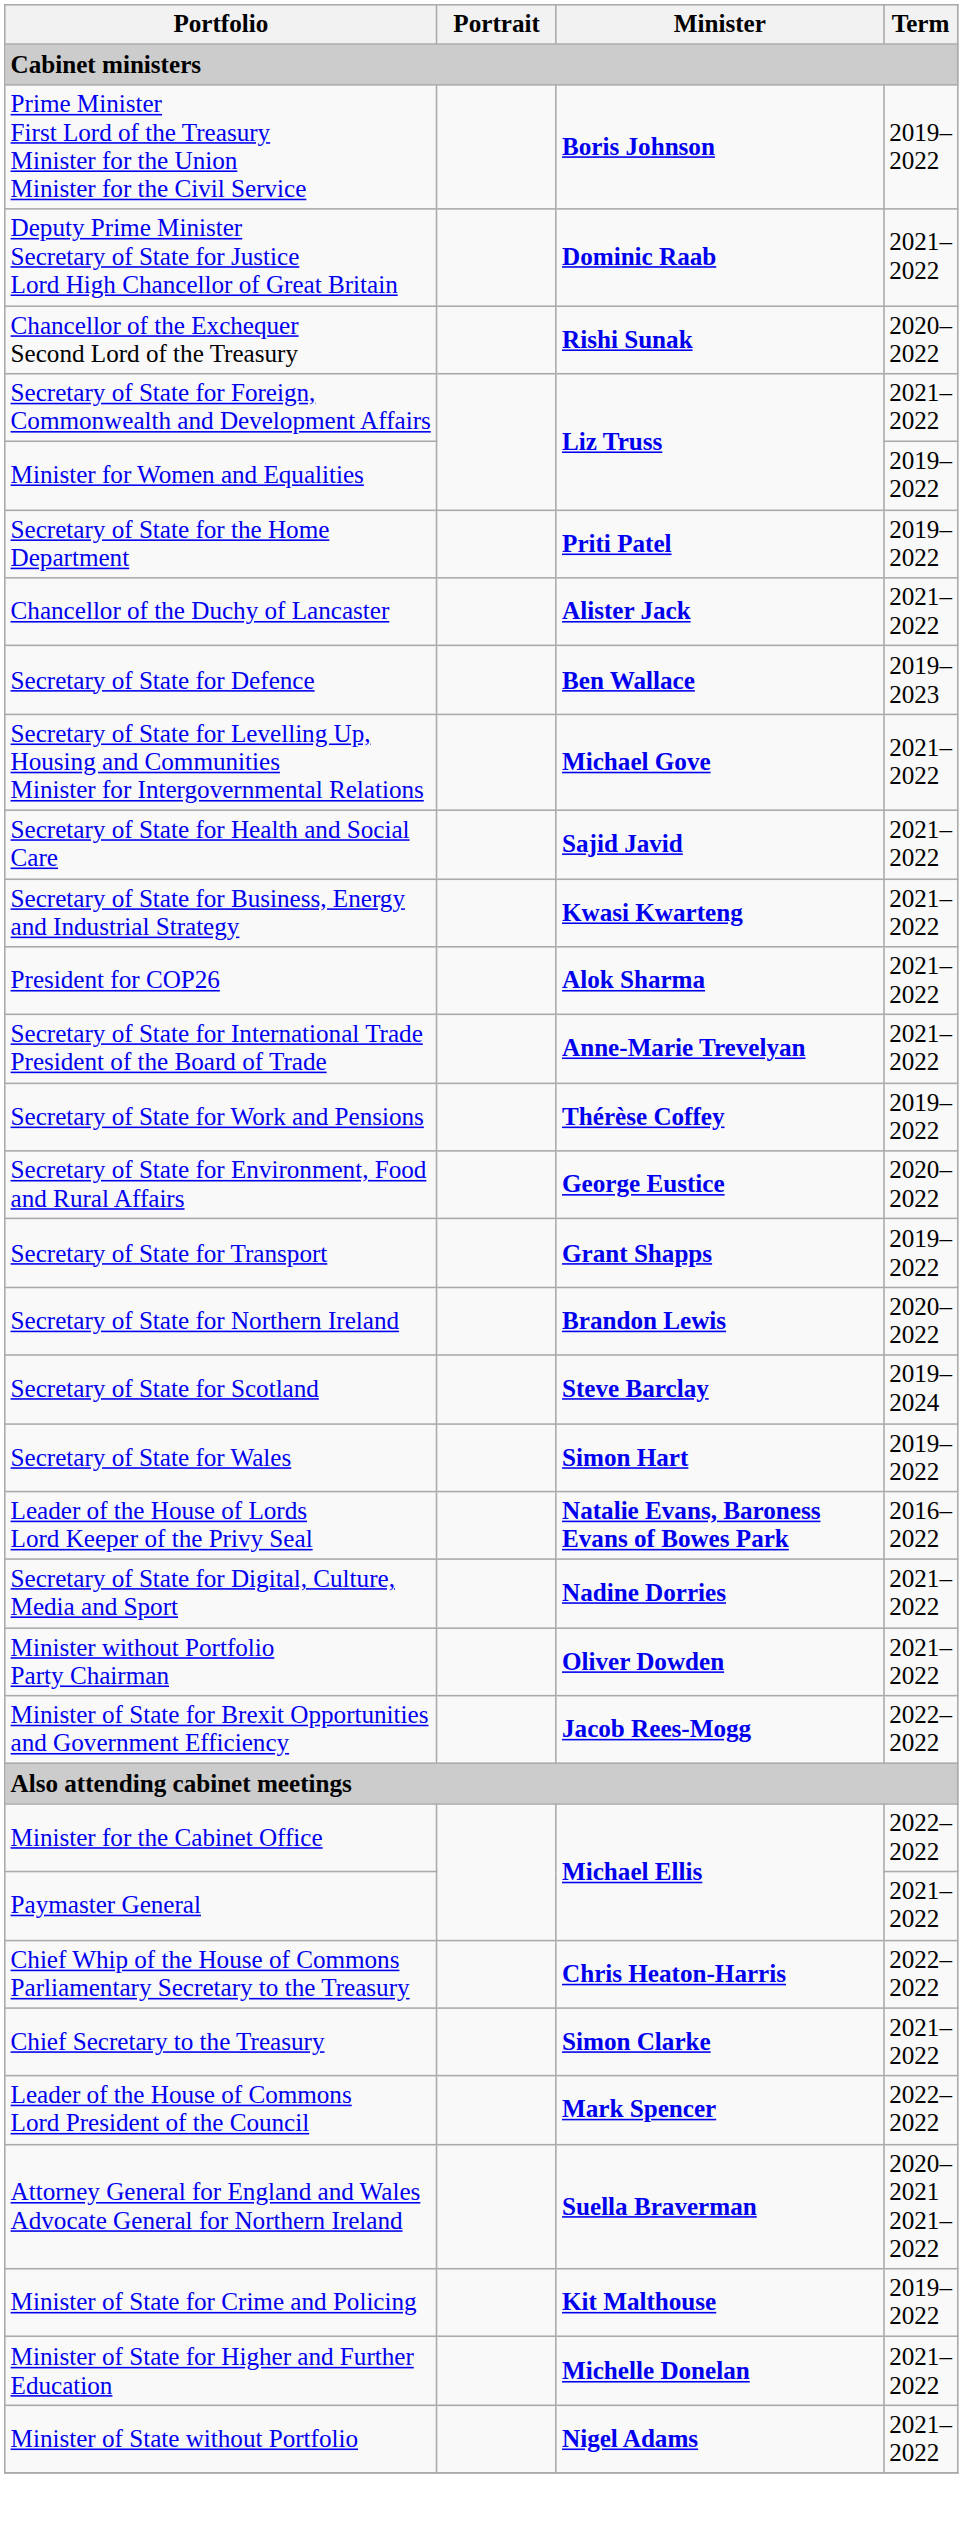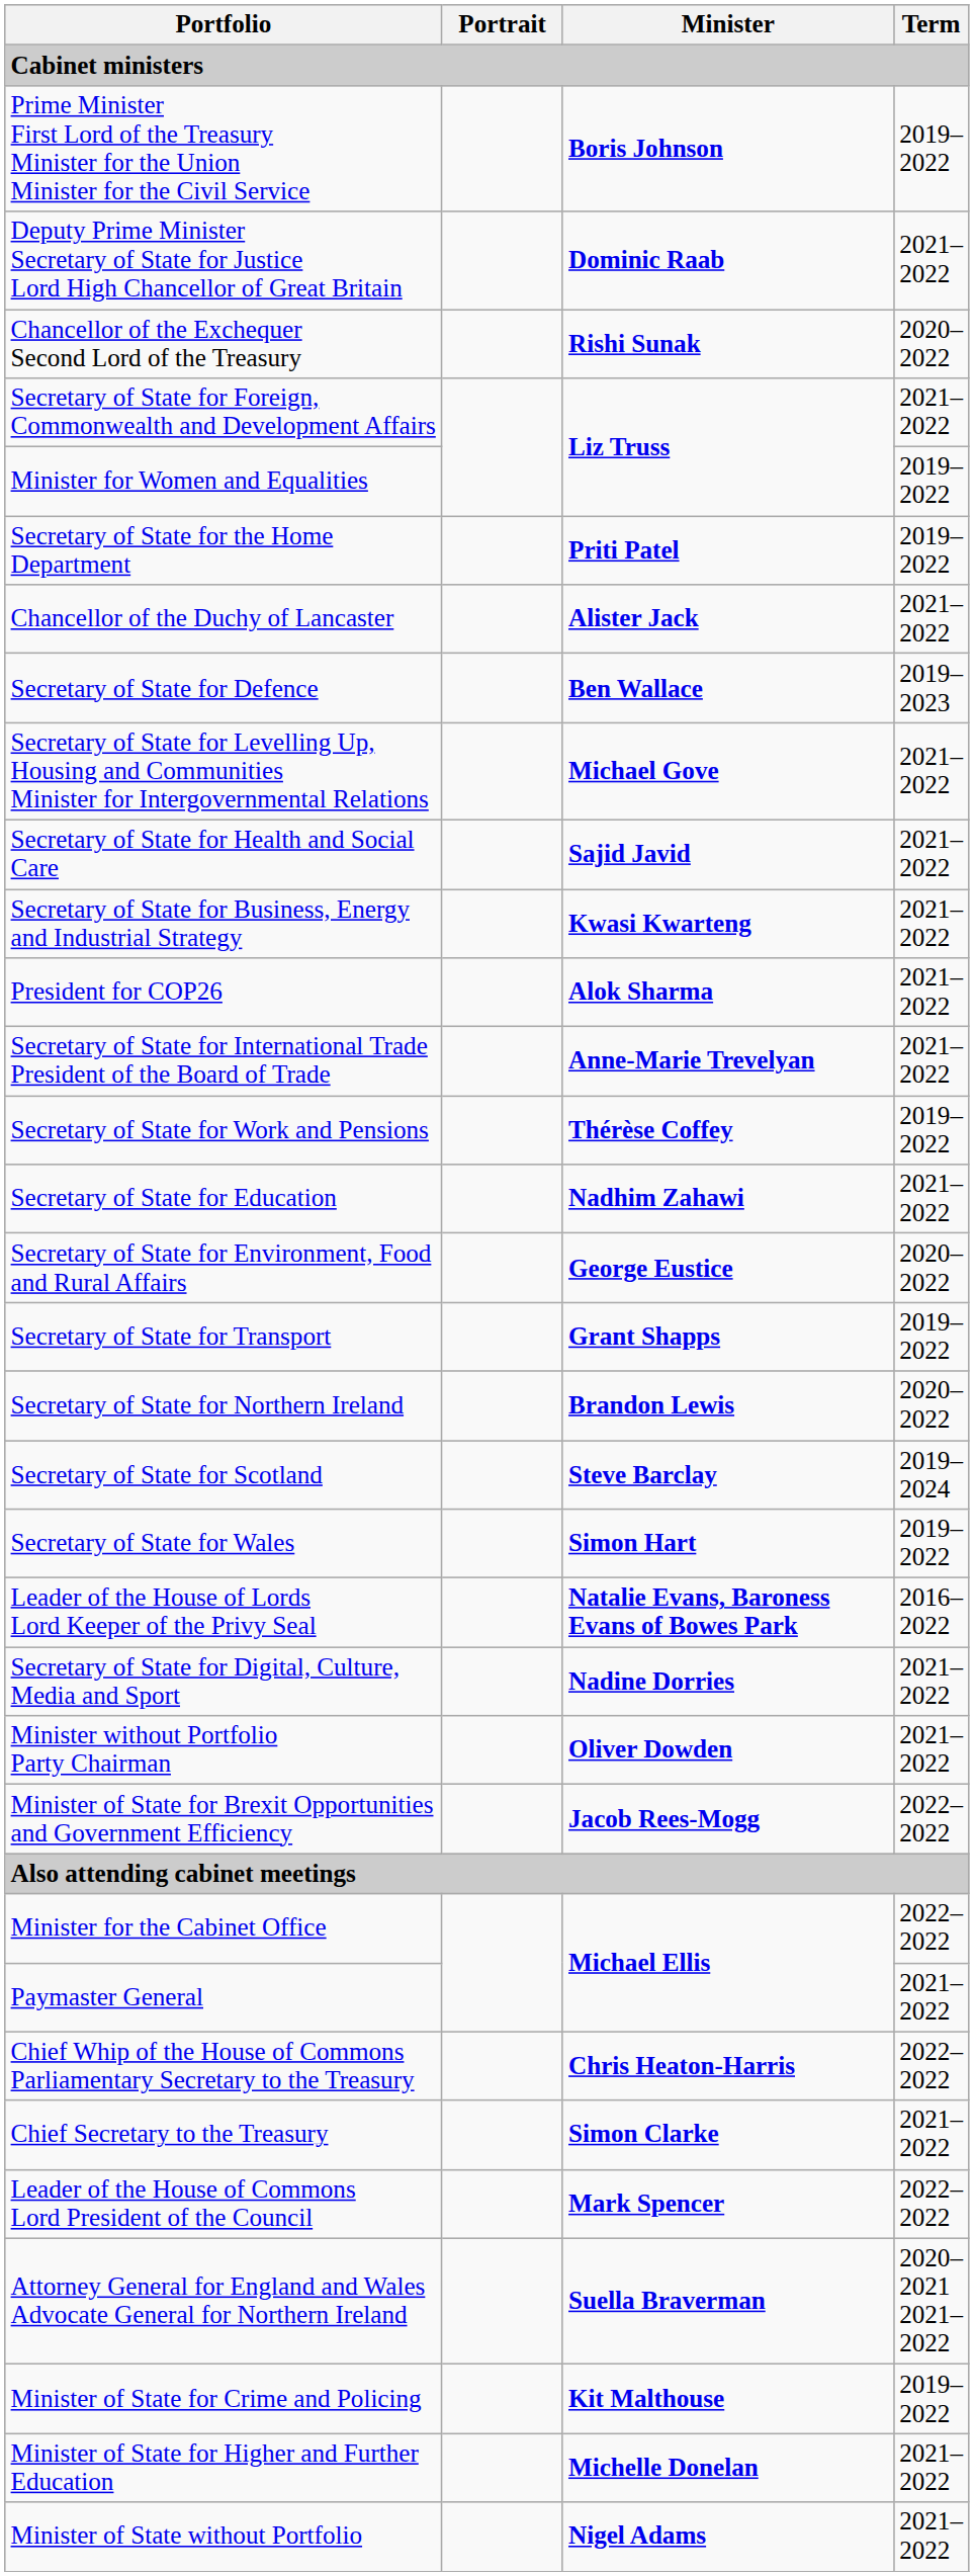+ row: Secretary of State for Education | Nadhim Zahawi | 2021–2022
